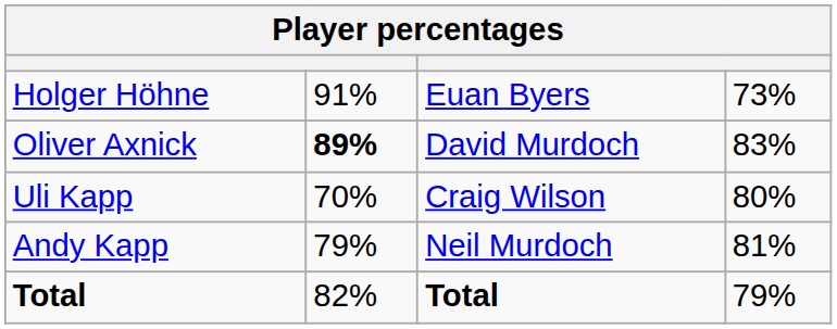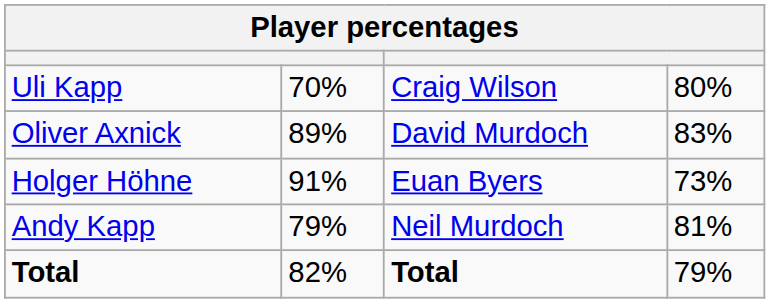rows swapped: Holger Höhne <-> Uli Kapp
Oliver Axnick | column 2: bold -> normal
